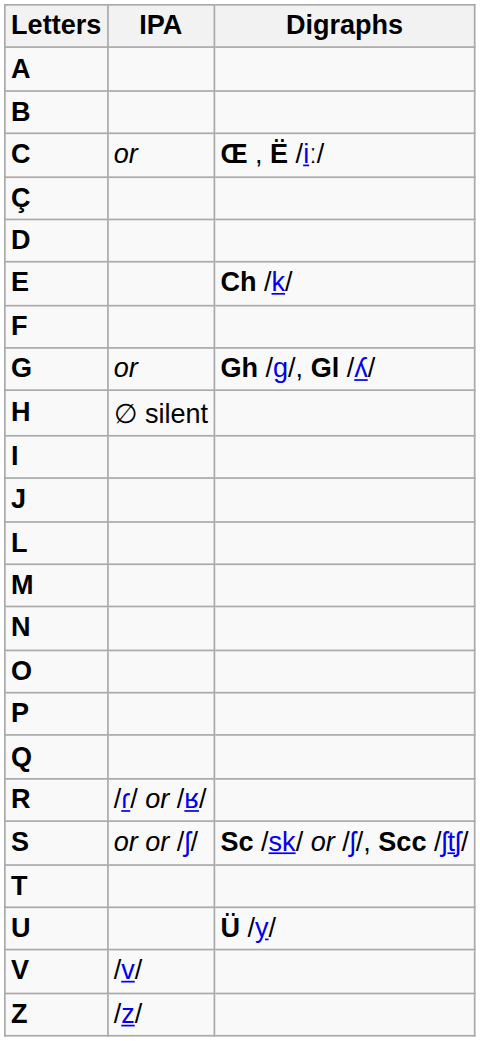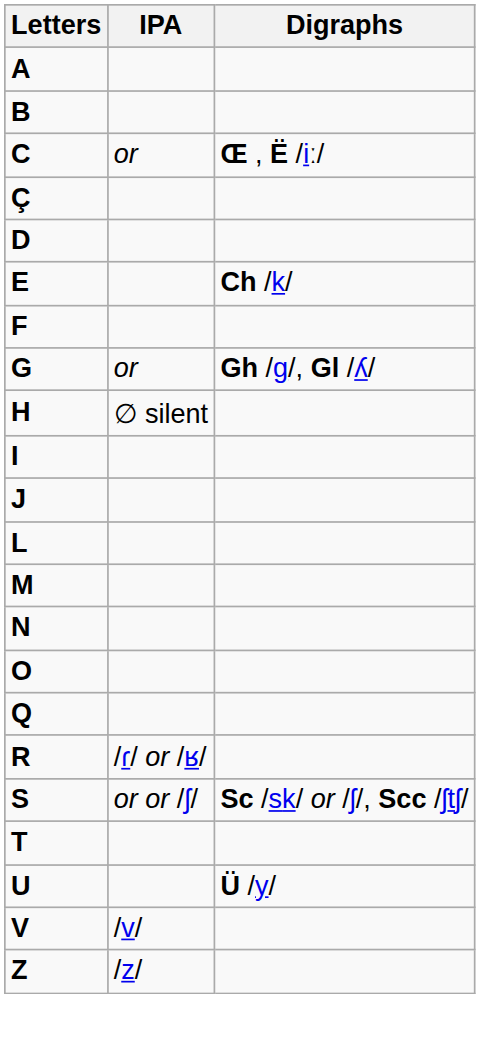- row: P
